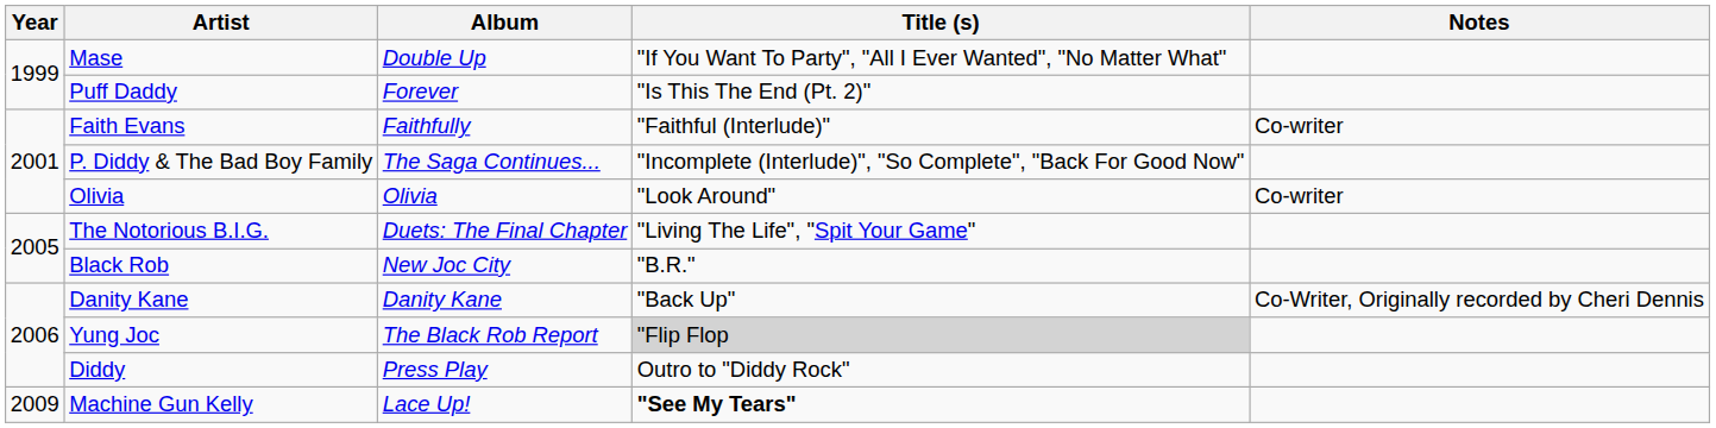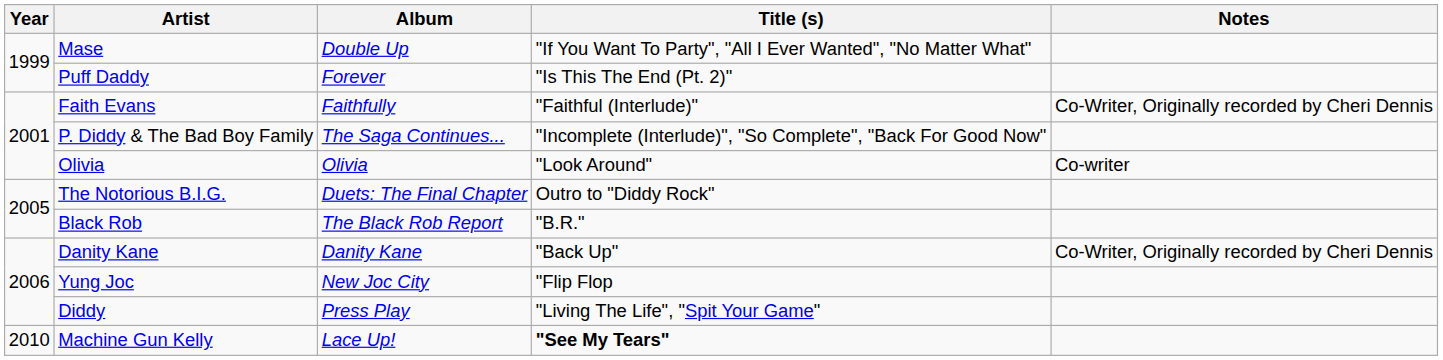Faith Evans | Notes: Co-writer -> Co-Writer, Originally recorded by Cheri Dennis
The Notorious B.I.G. | Title (s): "Living The Life", "Spit Your Game" -> Outro to "Diddy Rock"
Black Rob | Album: New Joc City -> The Black Rob Report
Yung Joc | Album: The Black Rob Report -> New Joc City
Yung Joc | Title (s): lightgrey background -> no background
Diddy | Title (s): Outro to "Diddy Rock" -> "Living The Life", "Spit Your Game"
Machine Gun Kelly | Year: 2009 -> 2010
